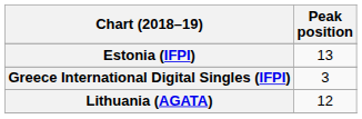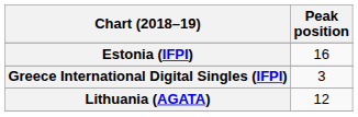Estonia (IFPI) | Peak position: 13 -> 16
